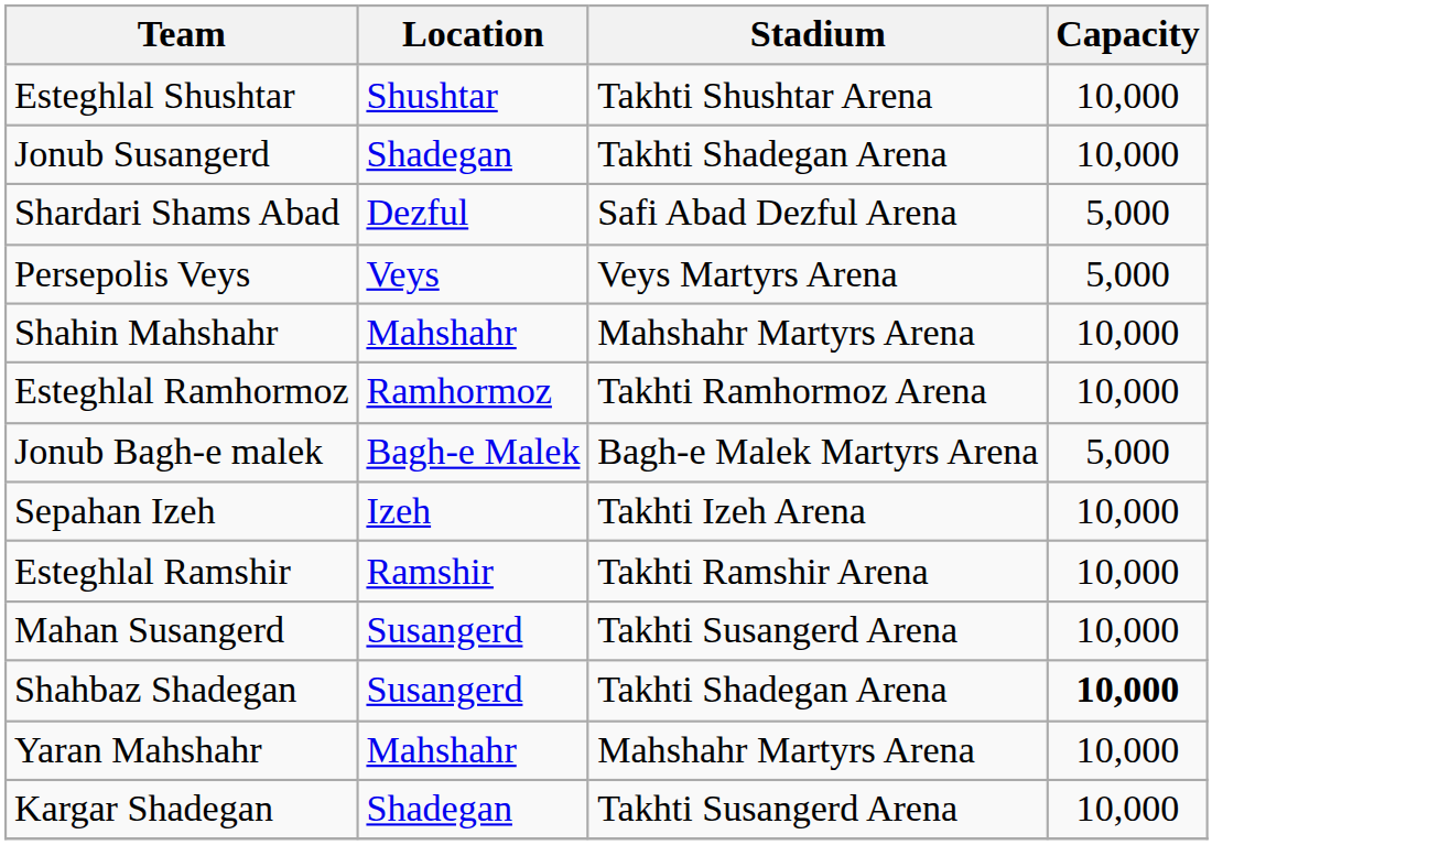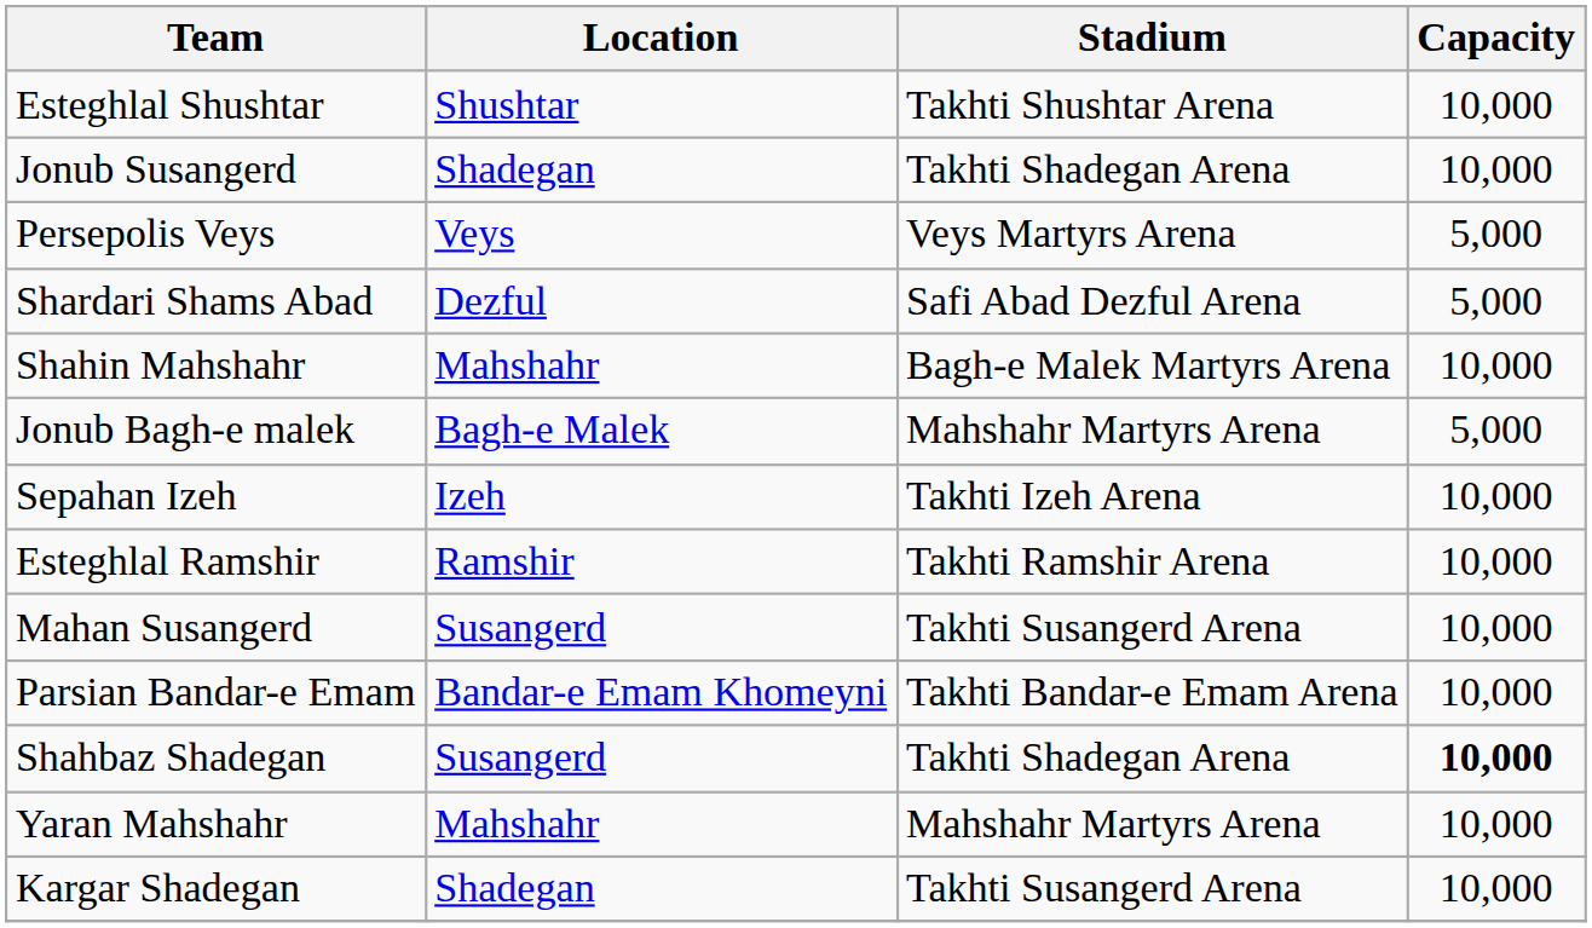rows swapped: Shardari Shams Abad <-> Persepolis Veys
Shahin Mahshahr | Stadium: Mahshahr Martyrs Arena -> Bagh-e Malek Martyrs Arena
- row: Esteghlal Ramhormoz | Ramhormoz | Takhti Ramhormoz Arena | 10,000
Jonub Bagh-e malek | Stadium: Bagh-e Malek Martyrs Arena -> Mahshahr Martyrs Arena
+ row: Parsian Bandar-e Emam | Bandar-e Emam Khomeyni | Takhti Bandar-e Emam Arena | 10,000
